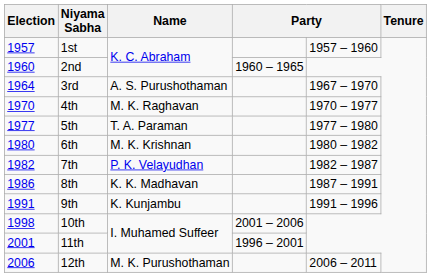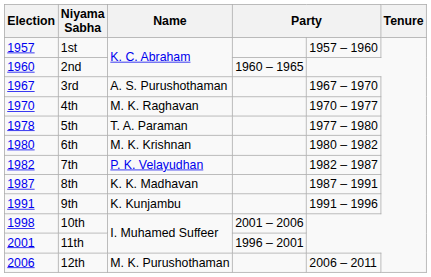3rd | Election: 1964 -> 1967
5th | Election: 1977 -> 1978
8th | Election: 1986 -> 1987
